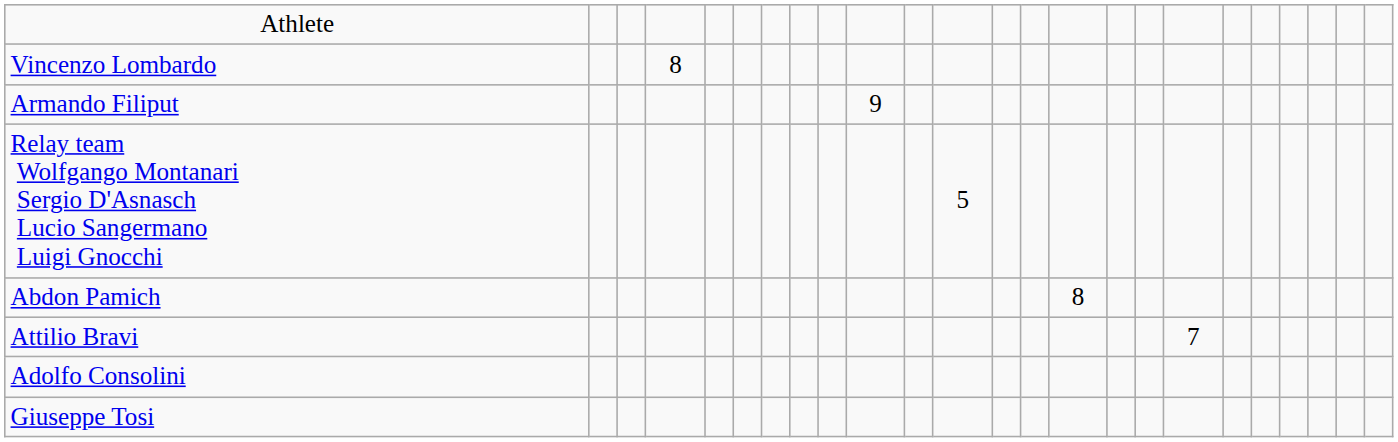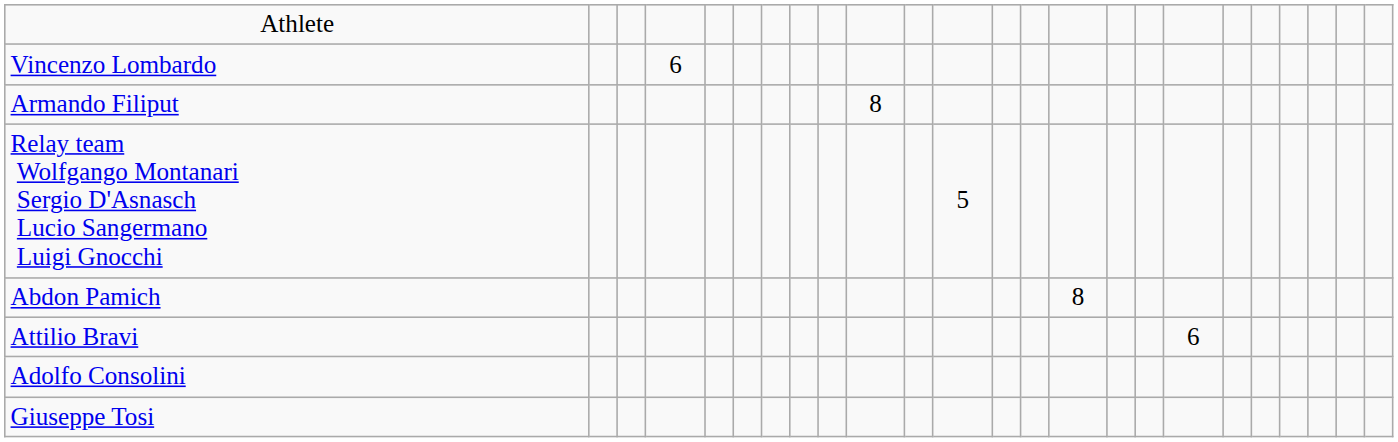Vincenzo Lombardo | column 4: 8 -> 6
Armando Filiput | column 10: 9 -> 8
Attilio Bravi | column 18: 7 -> 6
